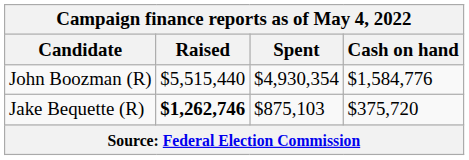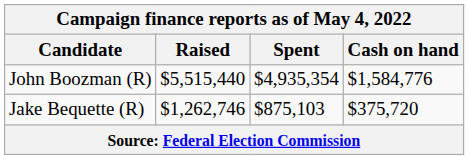John Boozman (R) | Spent: $4,930,354 -> $4,935,354
Jake Bequette (R) | Raised: bold -> normal
